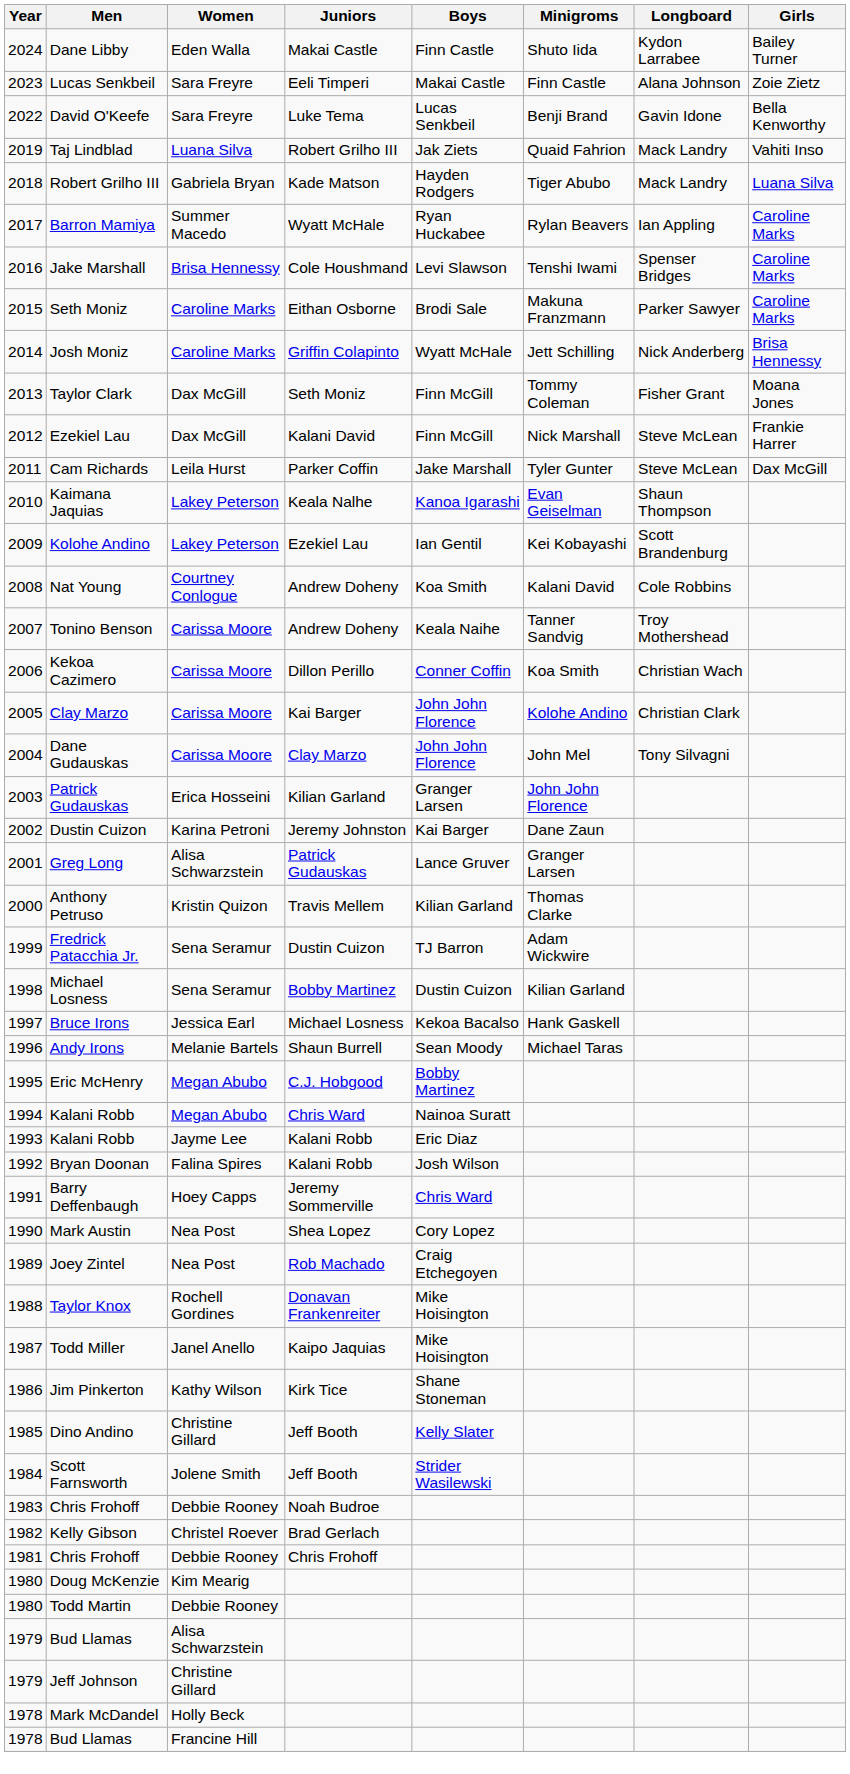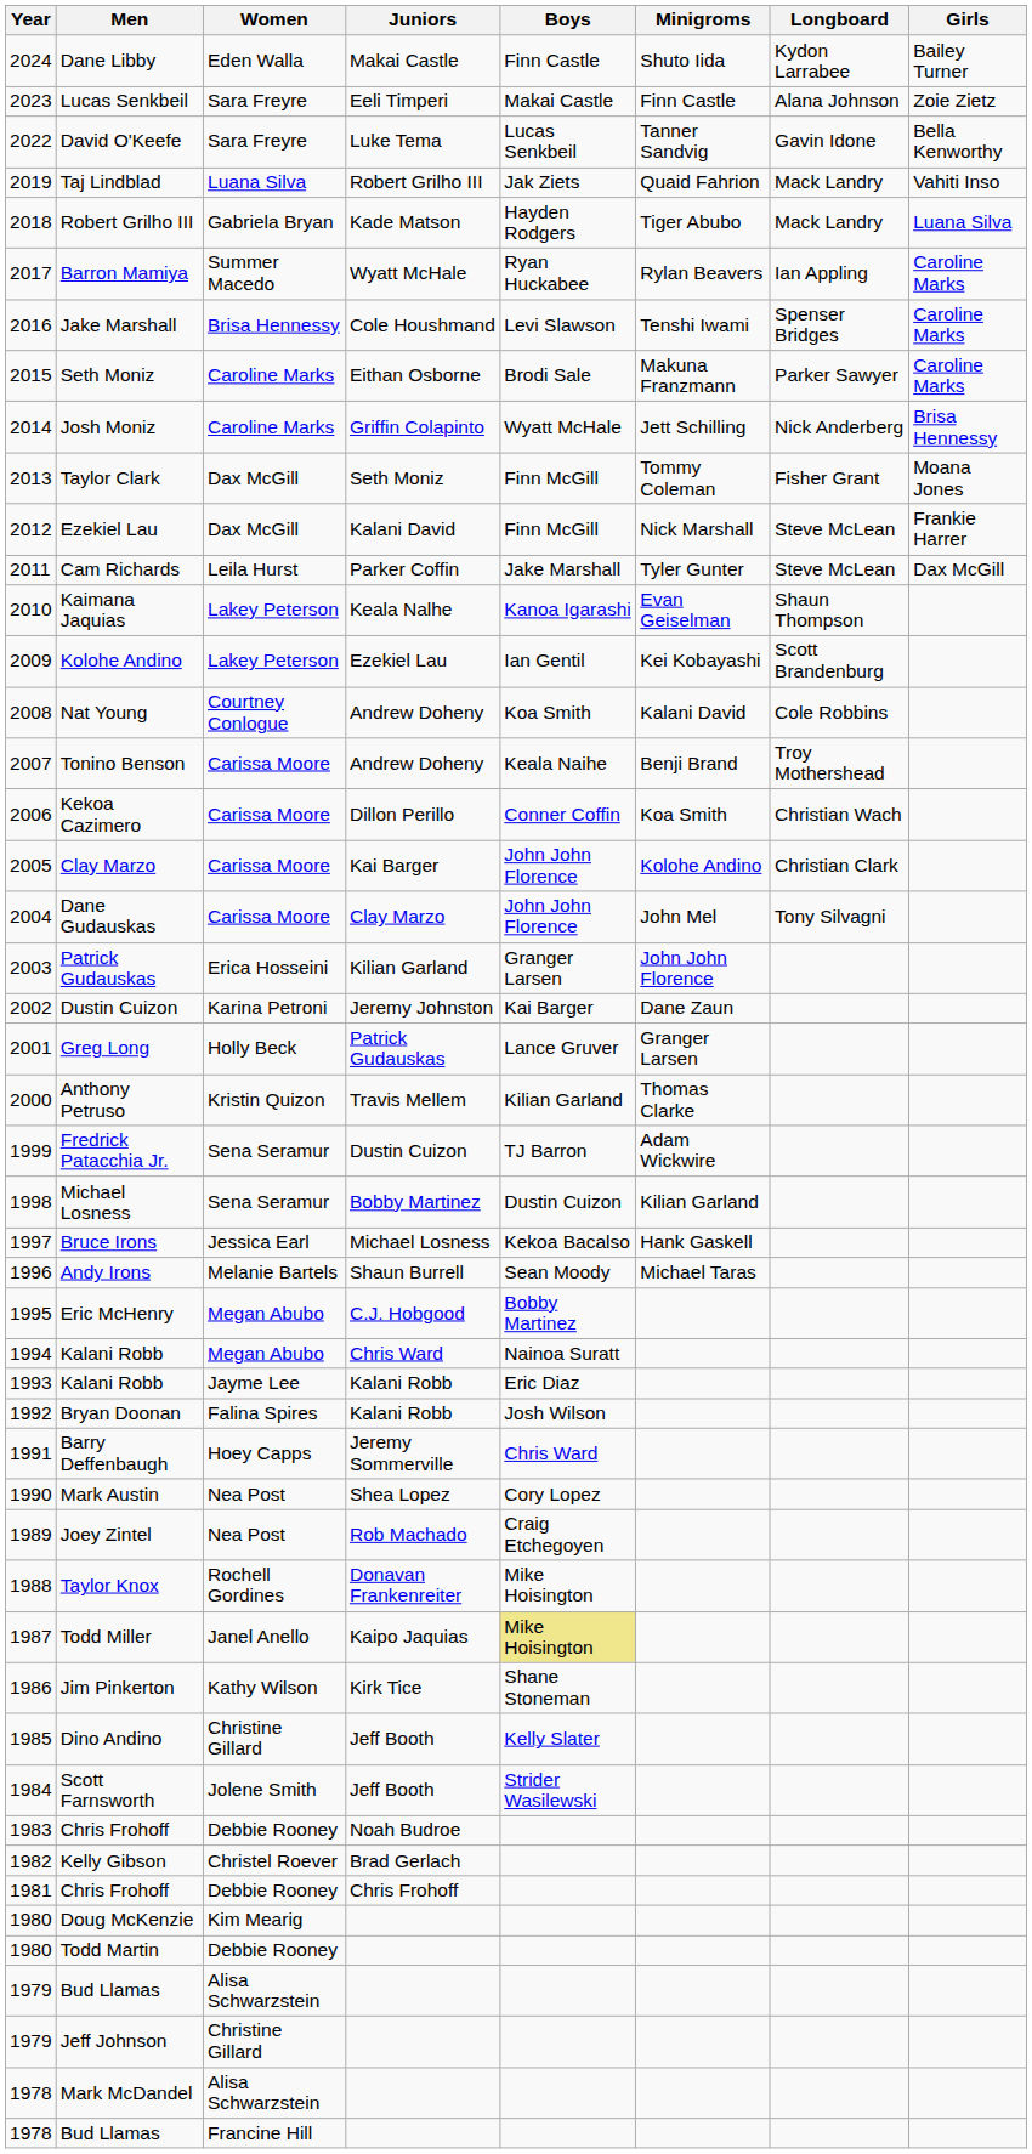David O'Keefe | Minigroms: Benji Brand -> Tanner Sandvig
Tonino Benson | Minigroms: Tanner Sandvig -> Benji Brand
Greg Long | Women: Alisa Schwarzstein -> Holly Beck
Todd Miller | Boys: no background -> khaki background
Mark McDandel | Women: Holly Beck -> Alisa Schwarzstein
